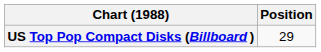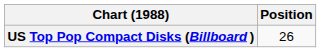US Top Pop Compact Disks (Billboard ) | Position: 29 -> 26
